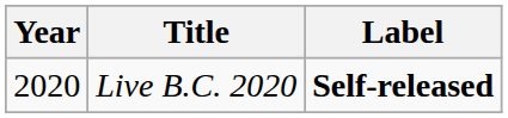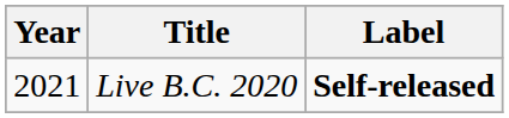Live B.C. 2020 | Year: 2020 -> 2021
